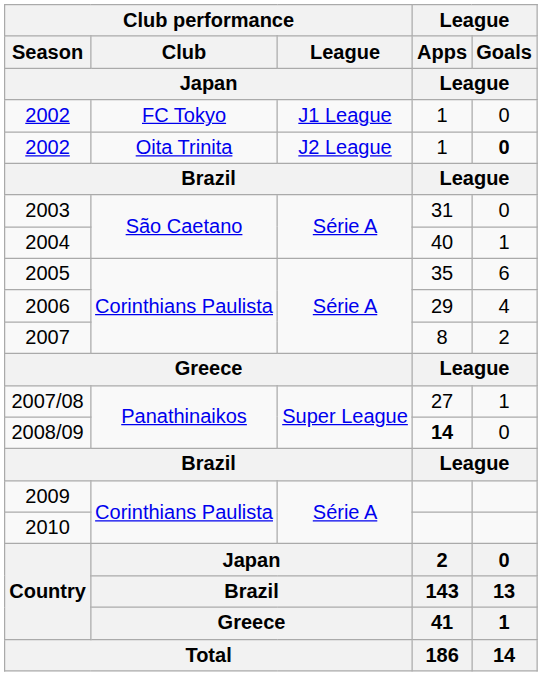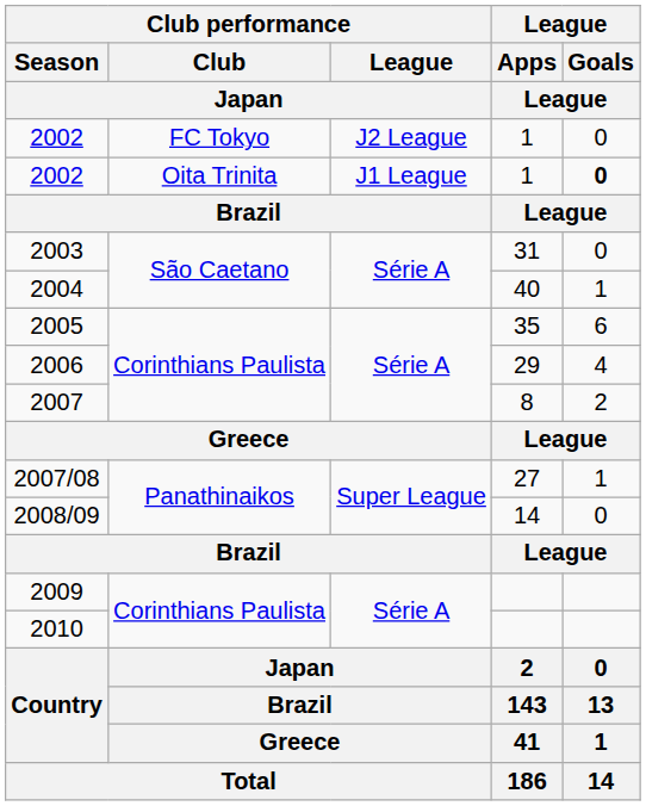2002 / FC Tokyo | Club performance / League / Japan: J1 League -> J2 League
2002 / Oita Trinita | Club performance / League / Japan: J2 League -> J1 League
2008/09 | League / Apps / League: bold -> normal
